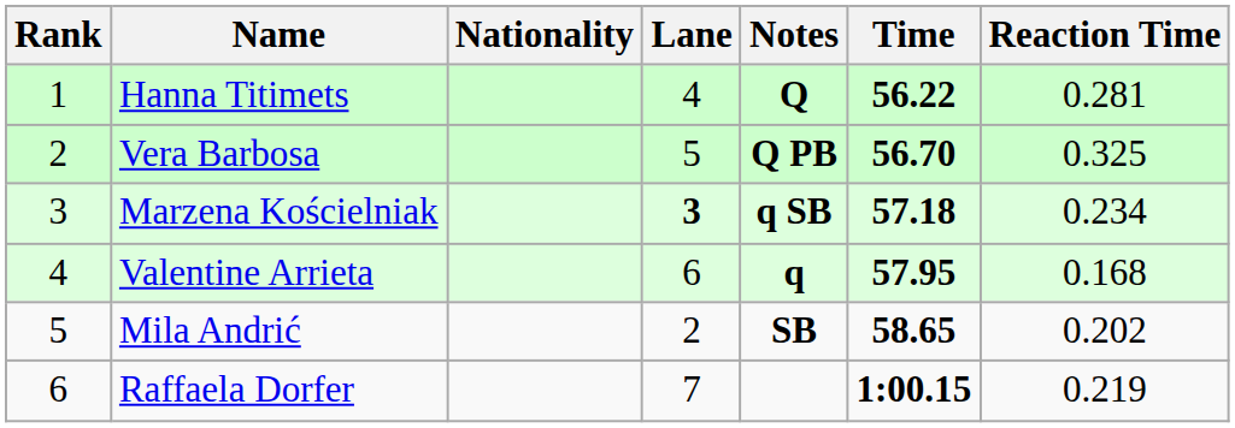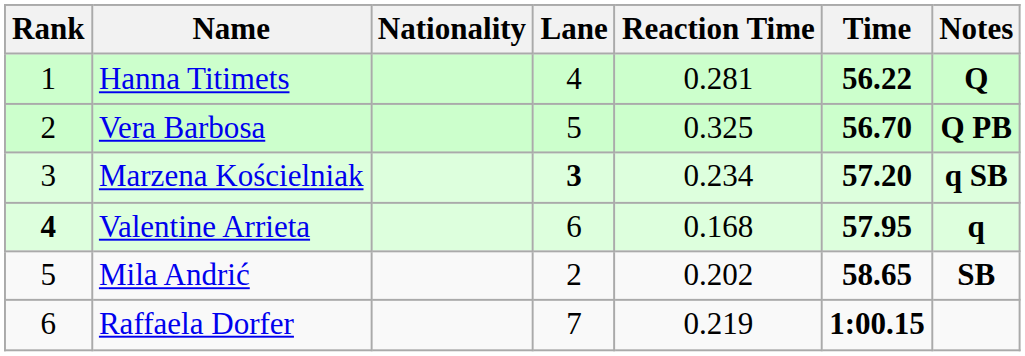columns swapped: Reaction Time <-> Notes
Marzena Kościelniak | Time: 57.18 -> 57.20
Valentine Arrieta | Rank: normal -> bold
